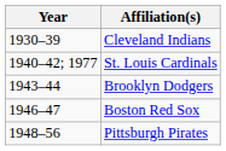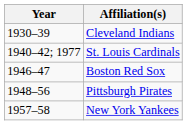- row: 1943–44 | Brooklyn Dodgers
+ row: 1957–58 | New York Yankees
